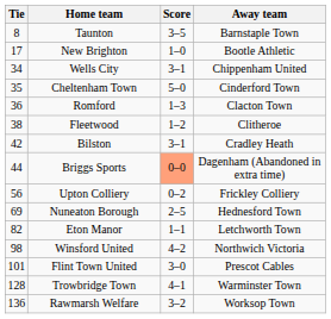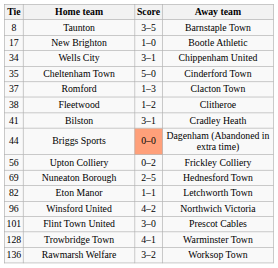Romford | Tie: 36 -> 37
Bilston | Tie: 42 -> 41
Winsford United | Tie: 98 -> 96
